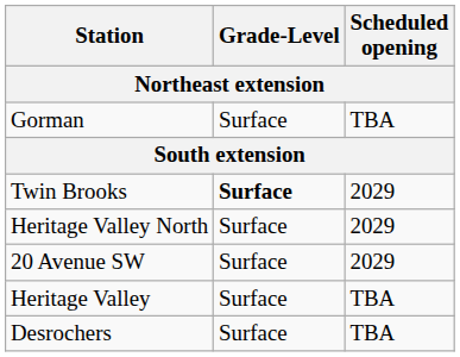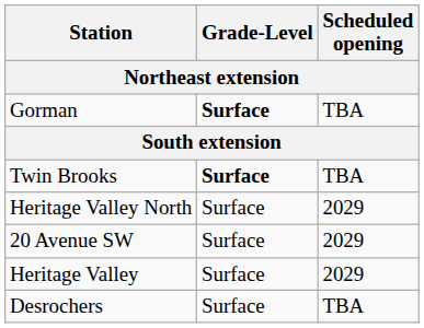Gorman | Grade-Level: normal -> bold
Twin Brooks | Scheduled opening: 2029 -> TBA
Heritage Valley | Scheduled opening: TBA -> 2029
